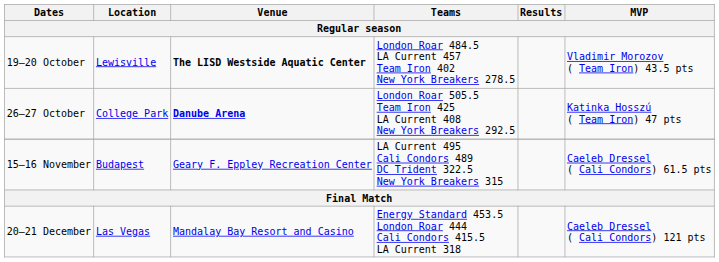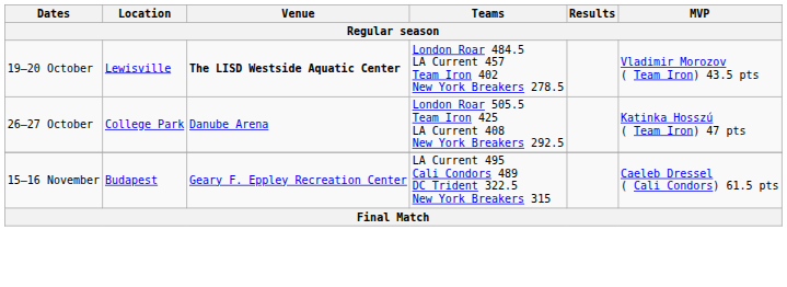26–27 October | Venue: bold -> normal
- row: 20–21 December | Las Vegas | Mandalay Bay Resort and Casino | Energy Standard 453.5 London Roar 444 Cali Condors 415.5 LA Current 318 | Caeleb Dressel ( Cali Condors) 121 pts
